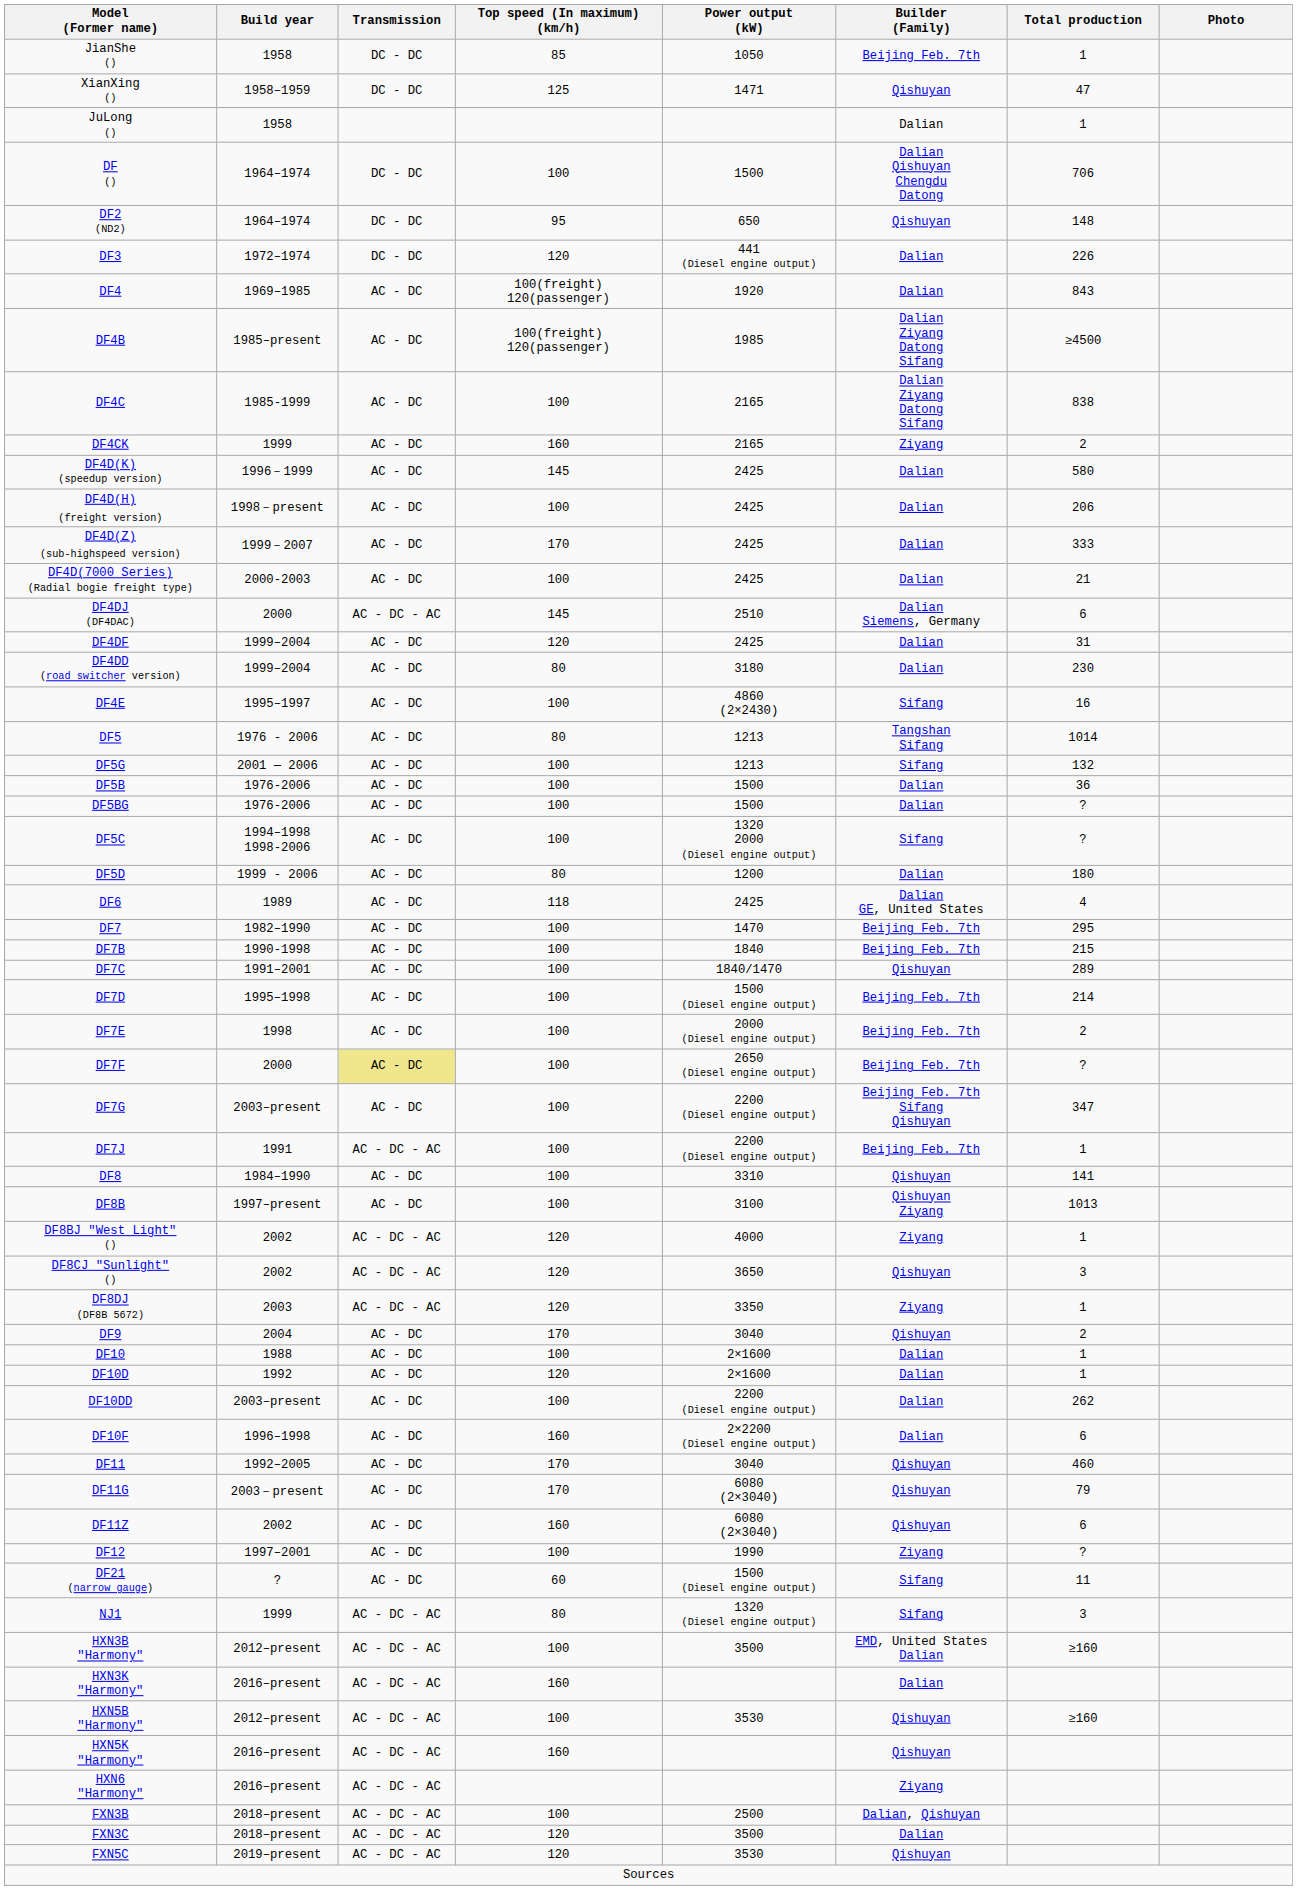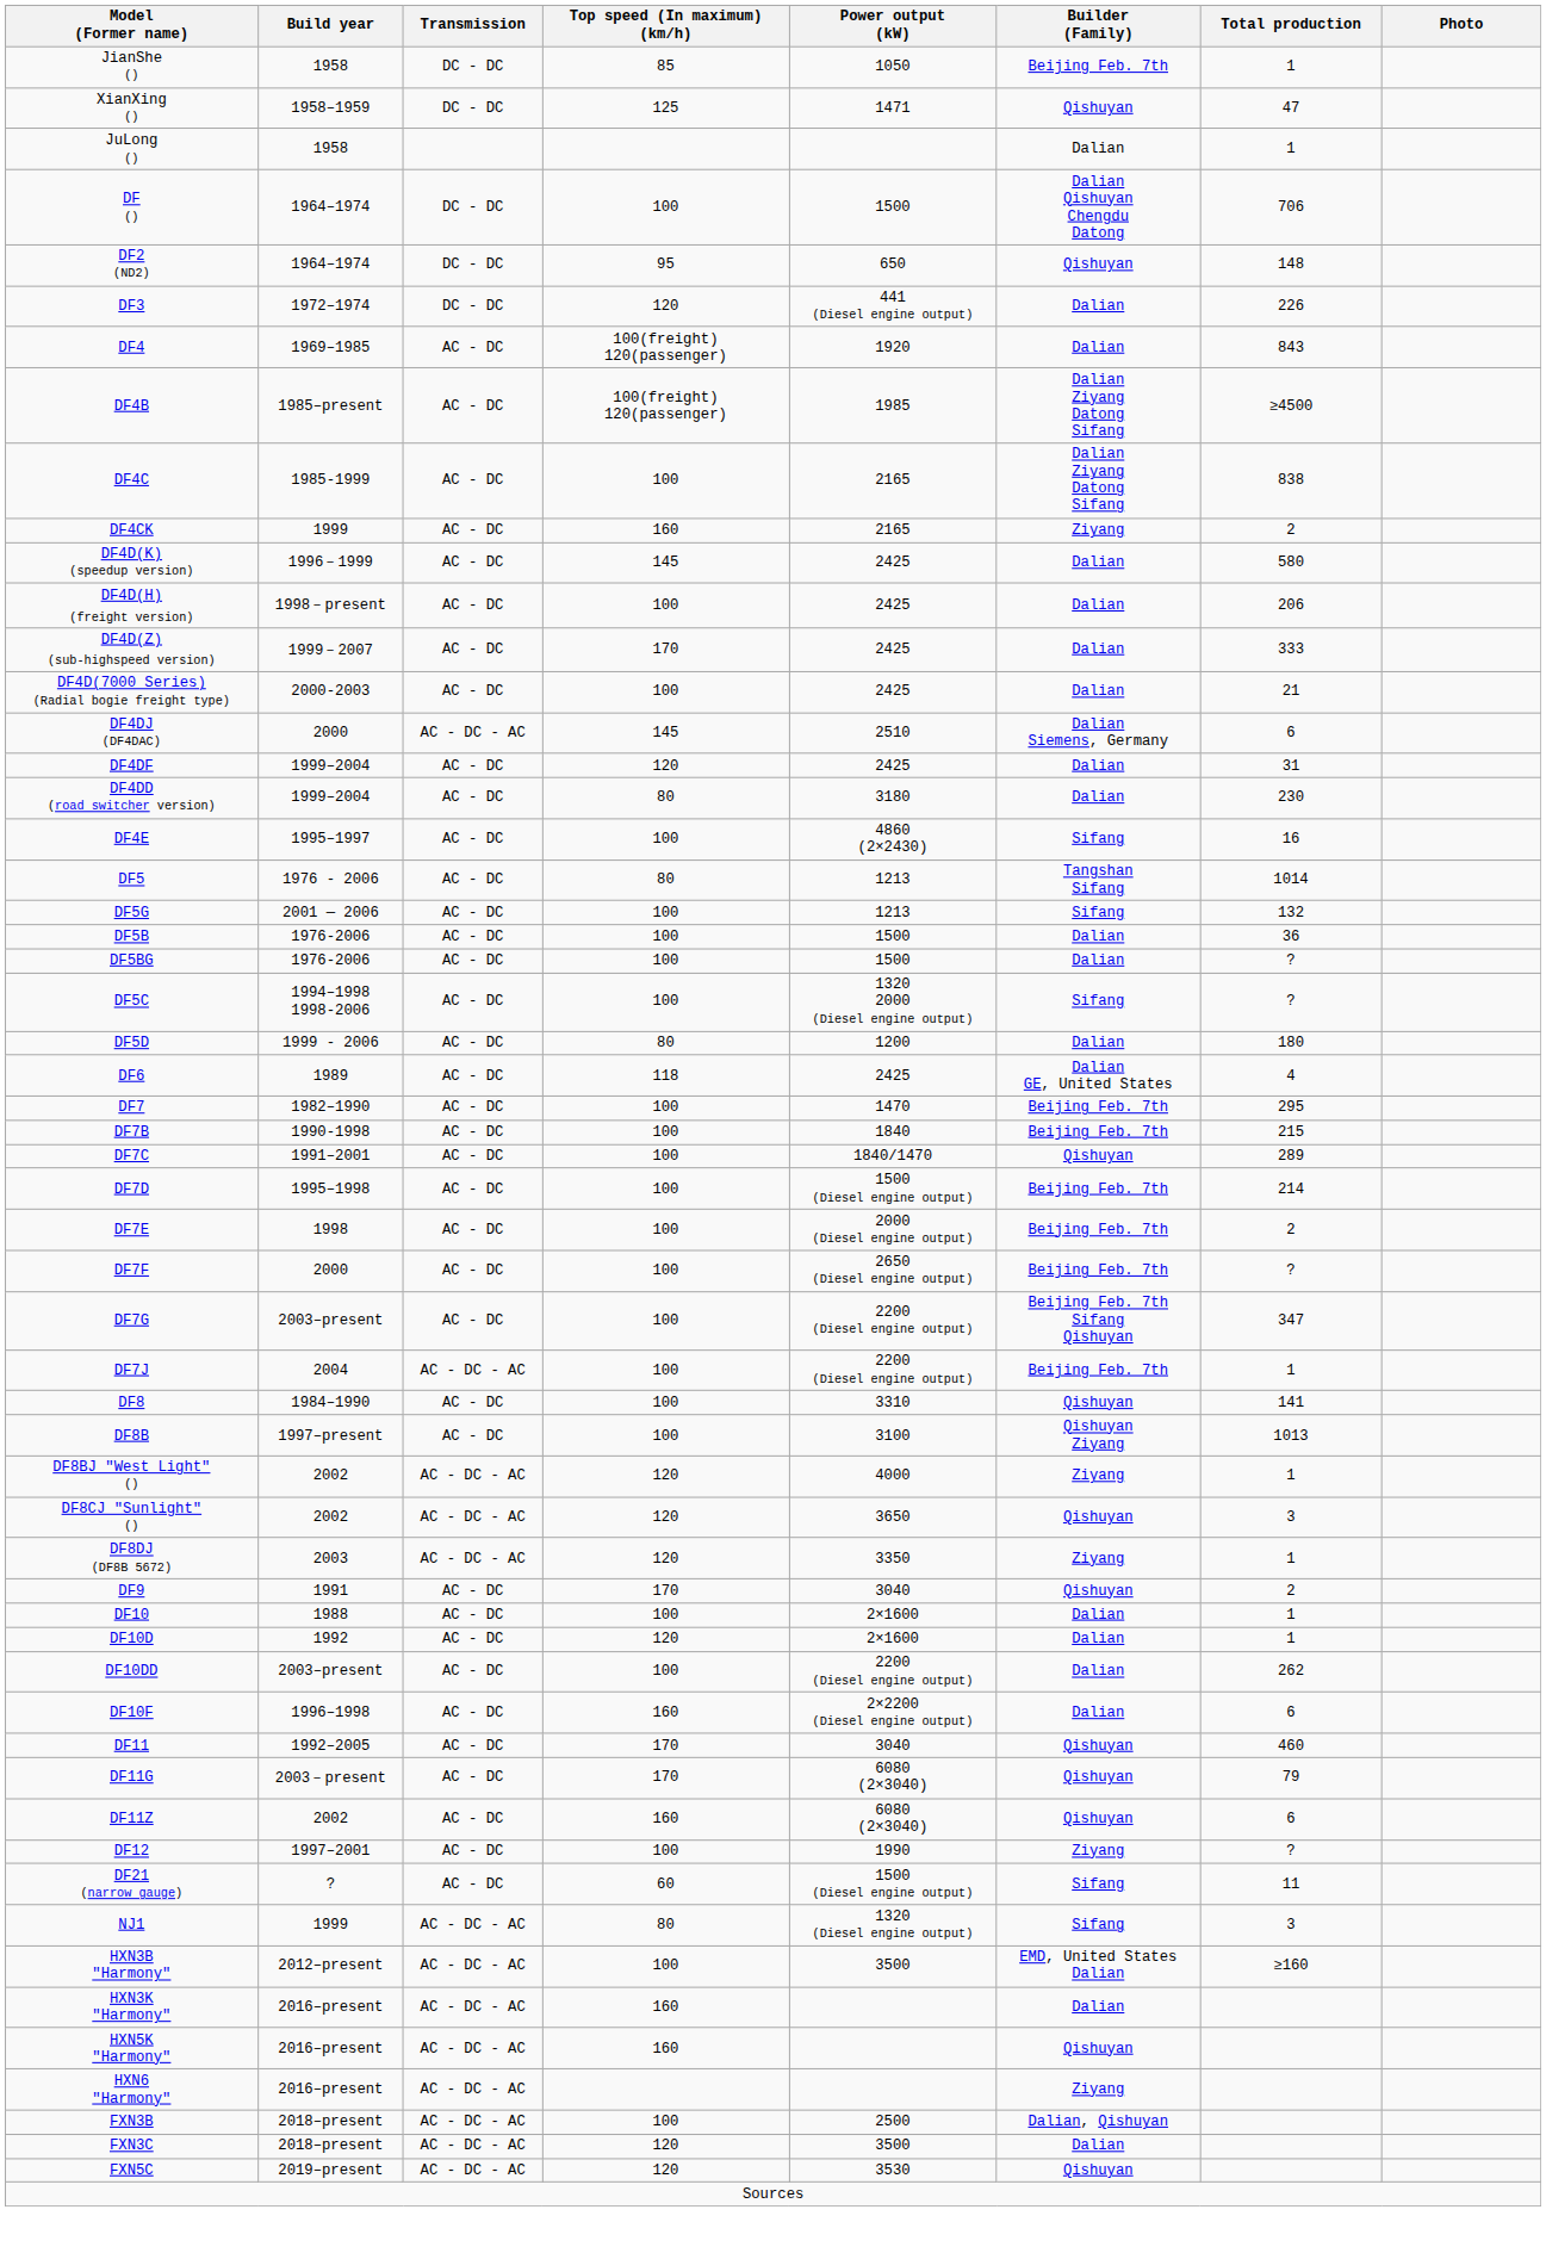DF7F | Transmission: khaki background -> no background
DF7J | Build year: 1991 -> 2004
DF9 | Build year: 2004 -> 1991
- row: HXN5B "Harmony" | 2012–present | AC - DC - AC | 100 | 3530 | Qishuyan | ≥160
